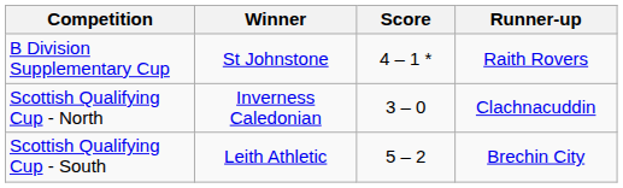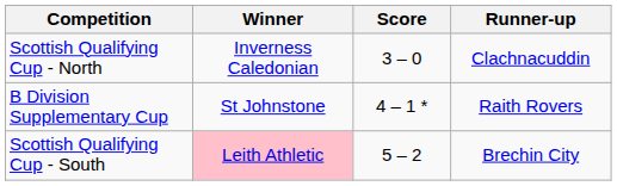rows swapped: B Division Supplementary Cup <-> Scottish Qualifying Cup - North
Scottish Qualifying Cup - South | Winner: no background -> pink background
